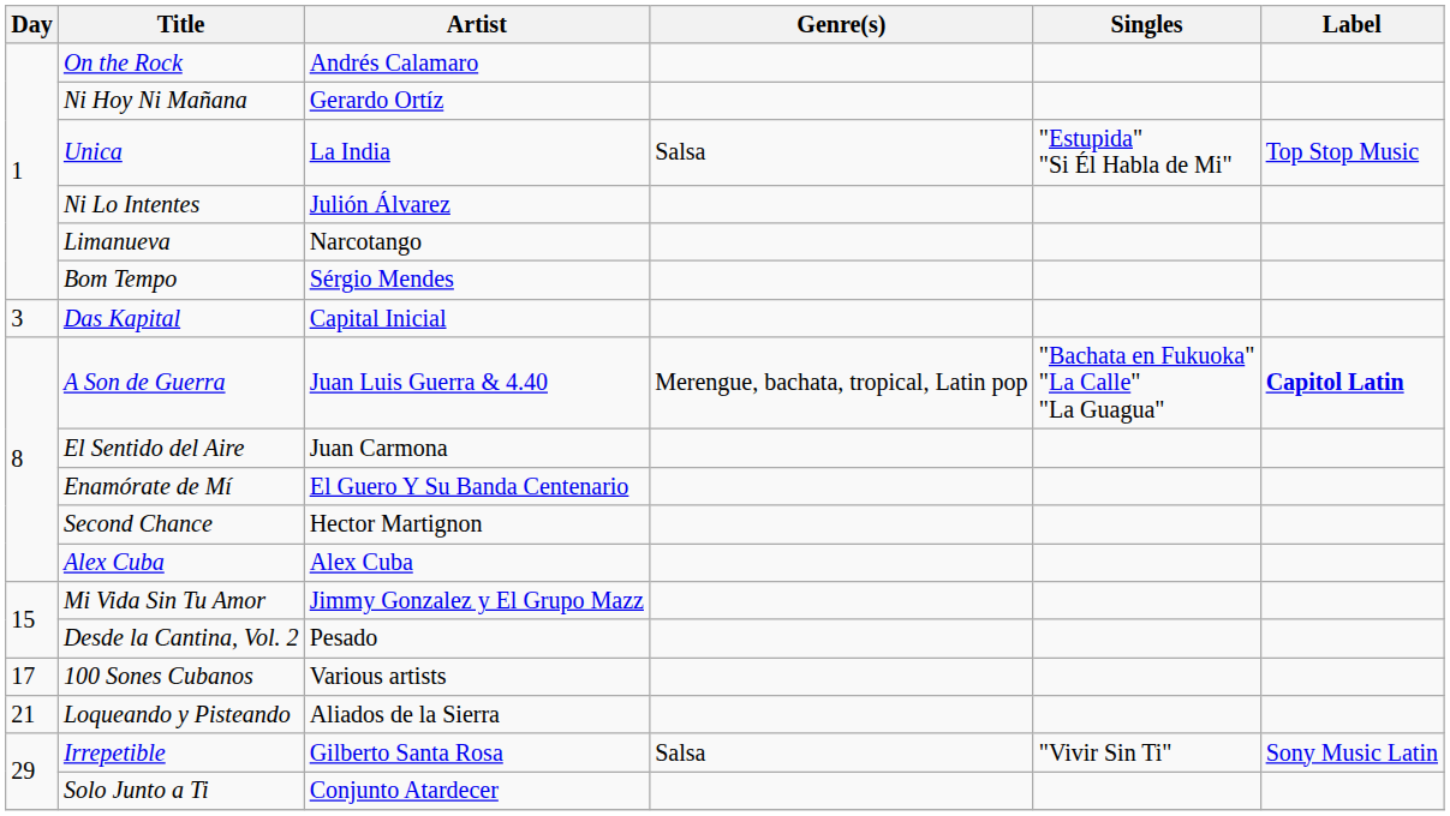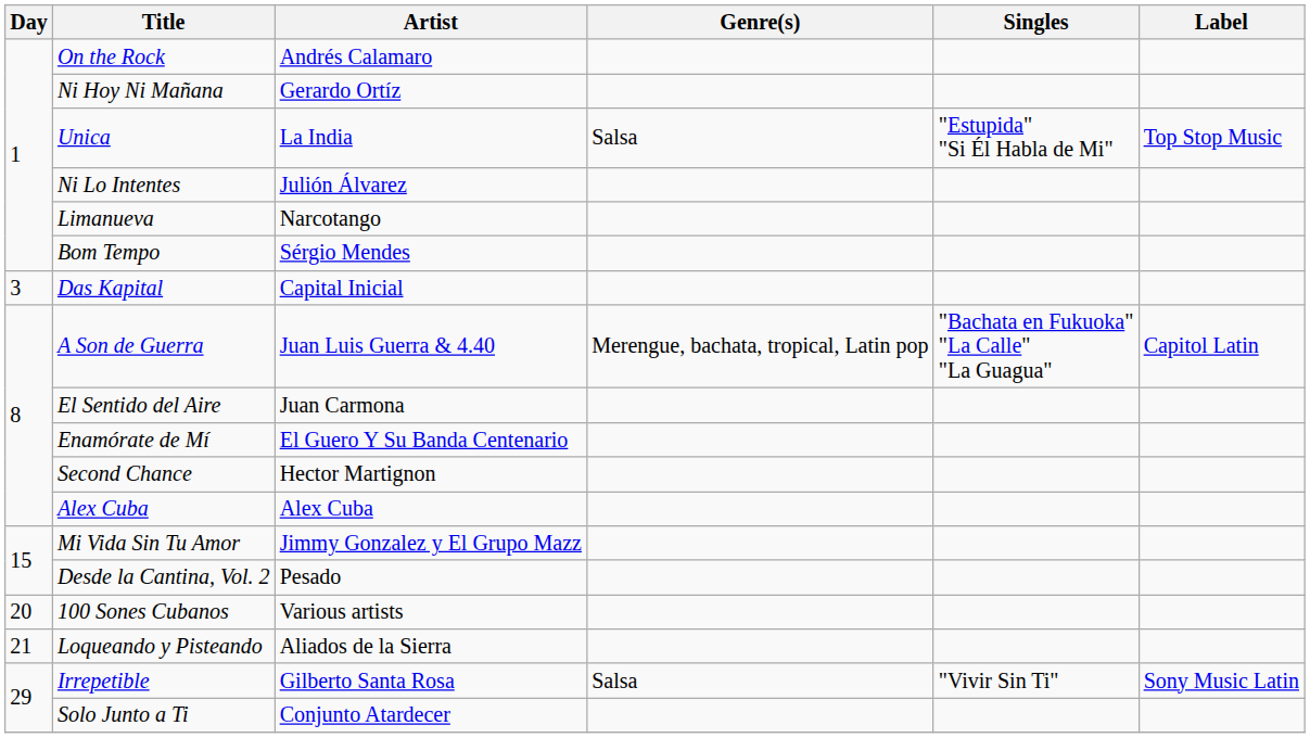A Son de Guerra | Label: bold -> normal
100 Sones Cubanos | Day: 17 -> 20
